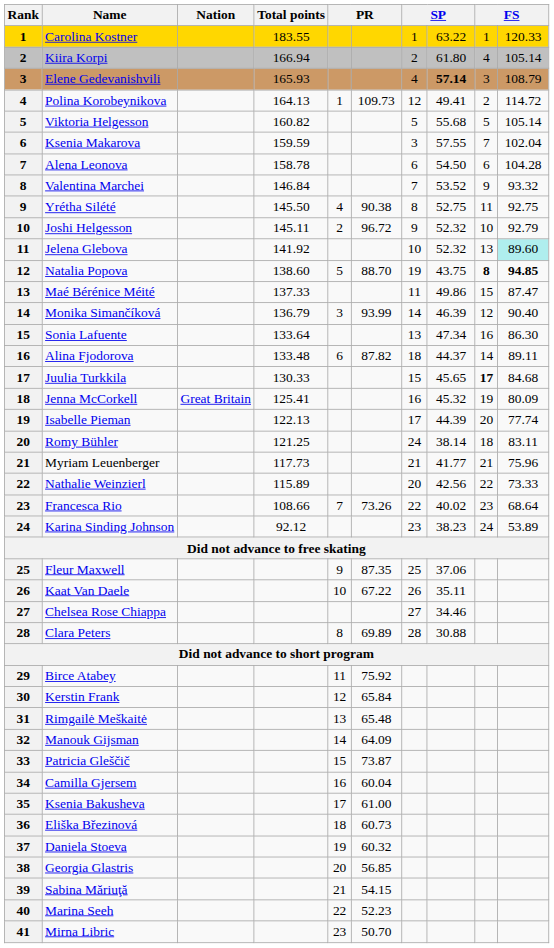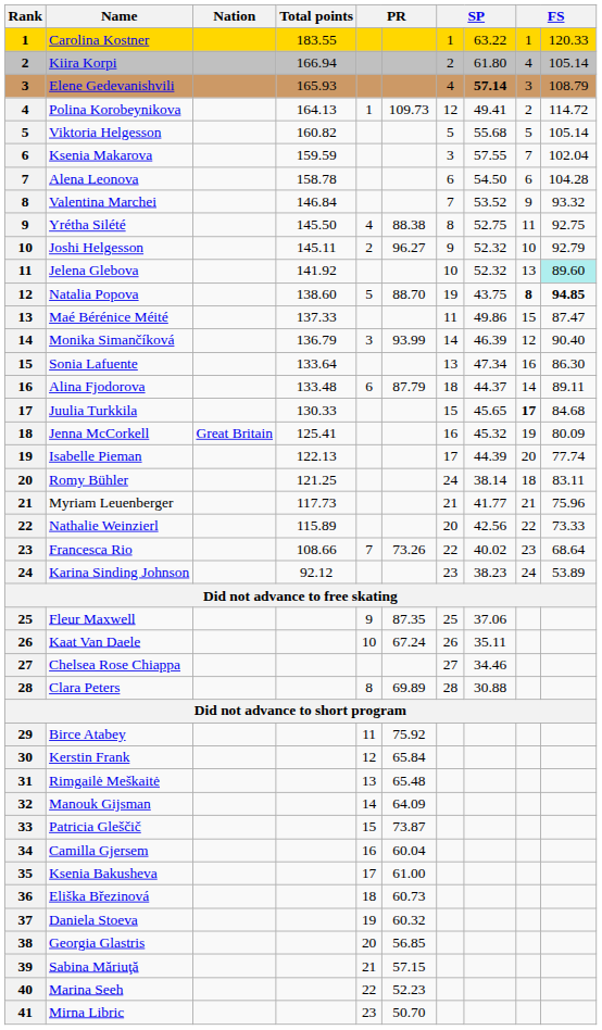Yrétha Silété | column 6: 90.38 -> 88.38
Joshi Helgesson | column 6: 96.72 -> 96.27
Alina Fjodorova | column 6: 87.82 -> 87.79
Kaat Van Daele | column 6: 67.22 -> 67.24
Sabina Măriuţă | column 6: 54.15 -> 57.15
